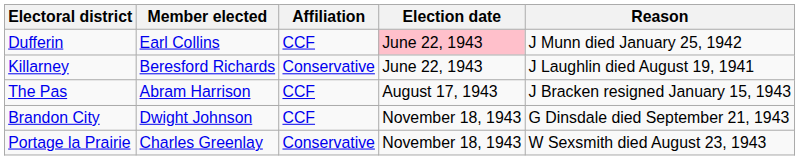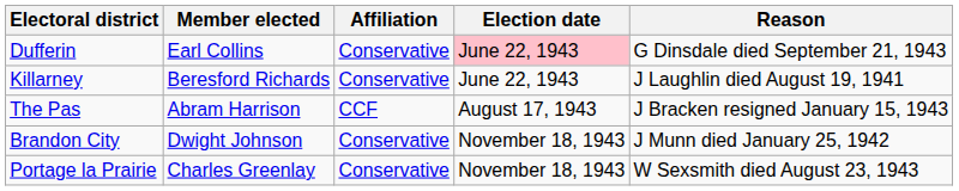Dufferin | Affiliation: CCF -> Conservative
Dufferin | Reason: J Munn died January 25, 1942 -> G Dinsdale died September 21, 1943
Brandon City | Affiliation: CCF -> Conservative
Brandon City | Reason: G Dinsdale died September 21, 1943 -> J Munn died January 25, 1942
